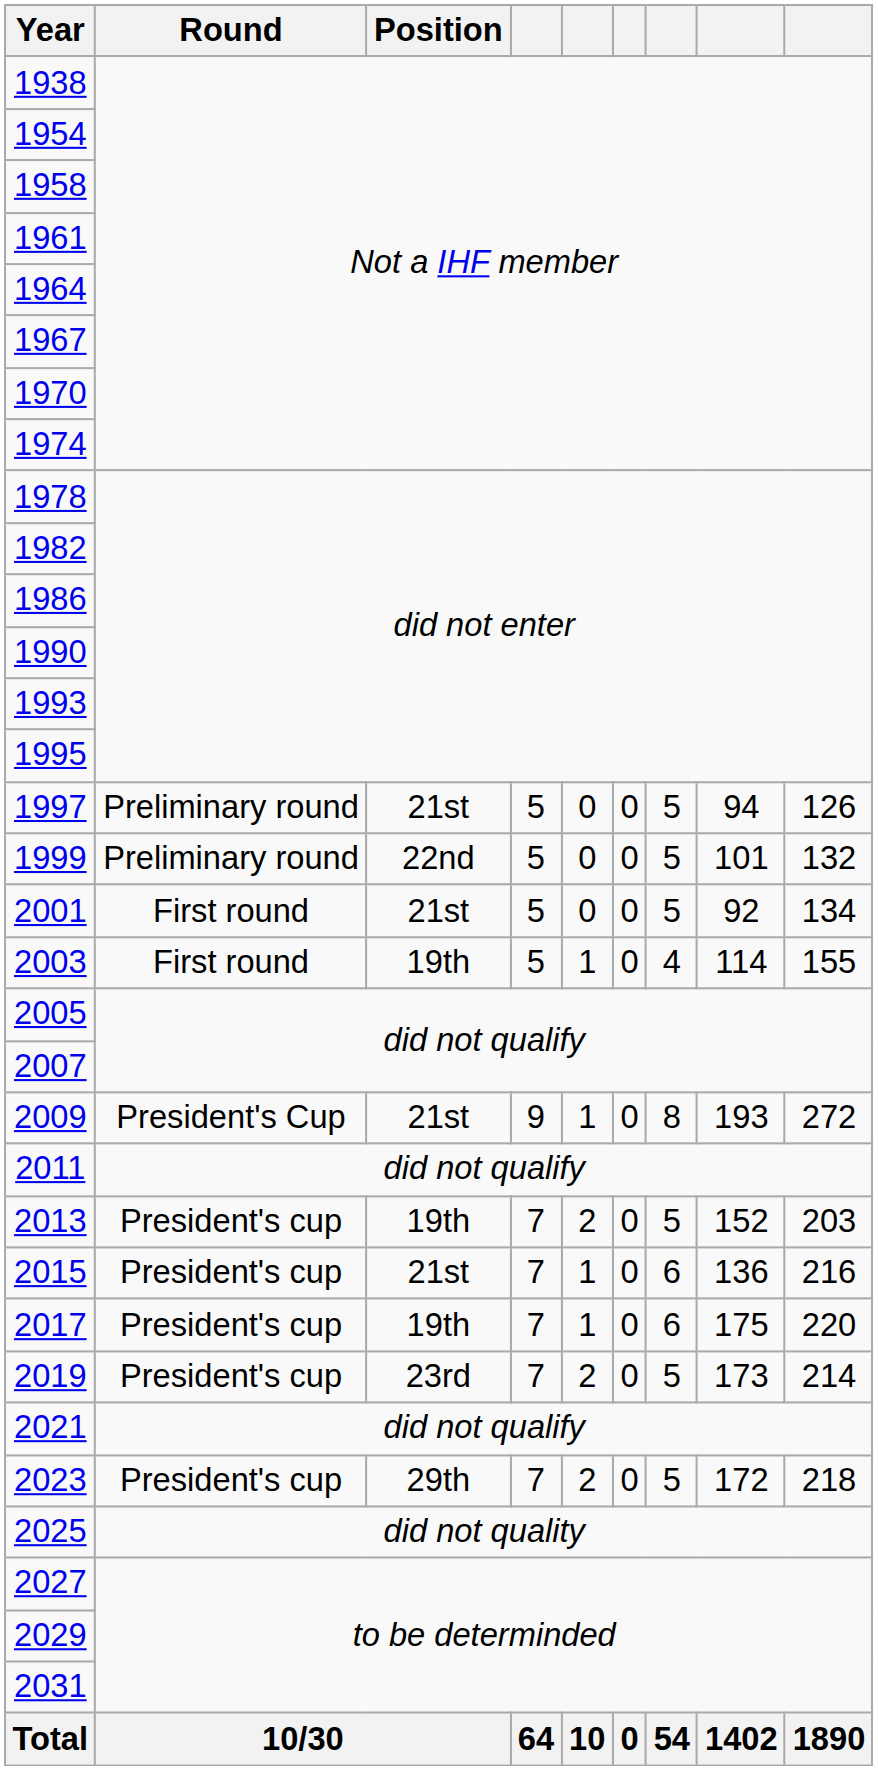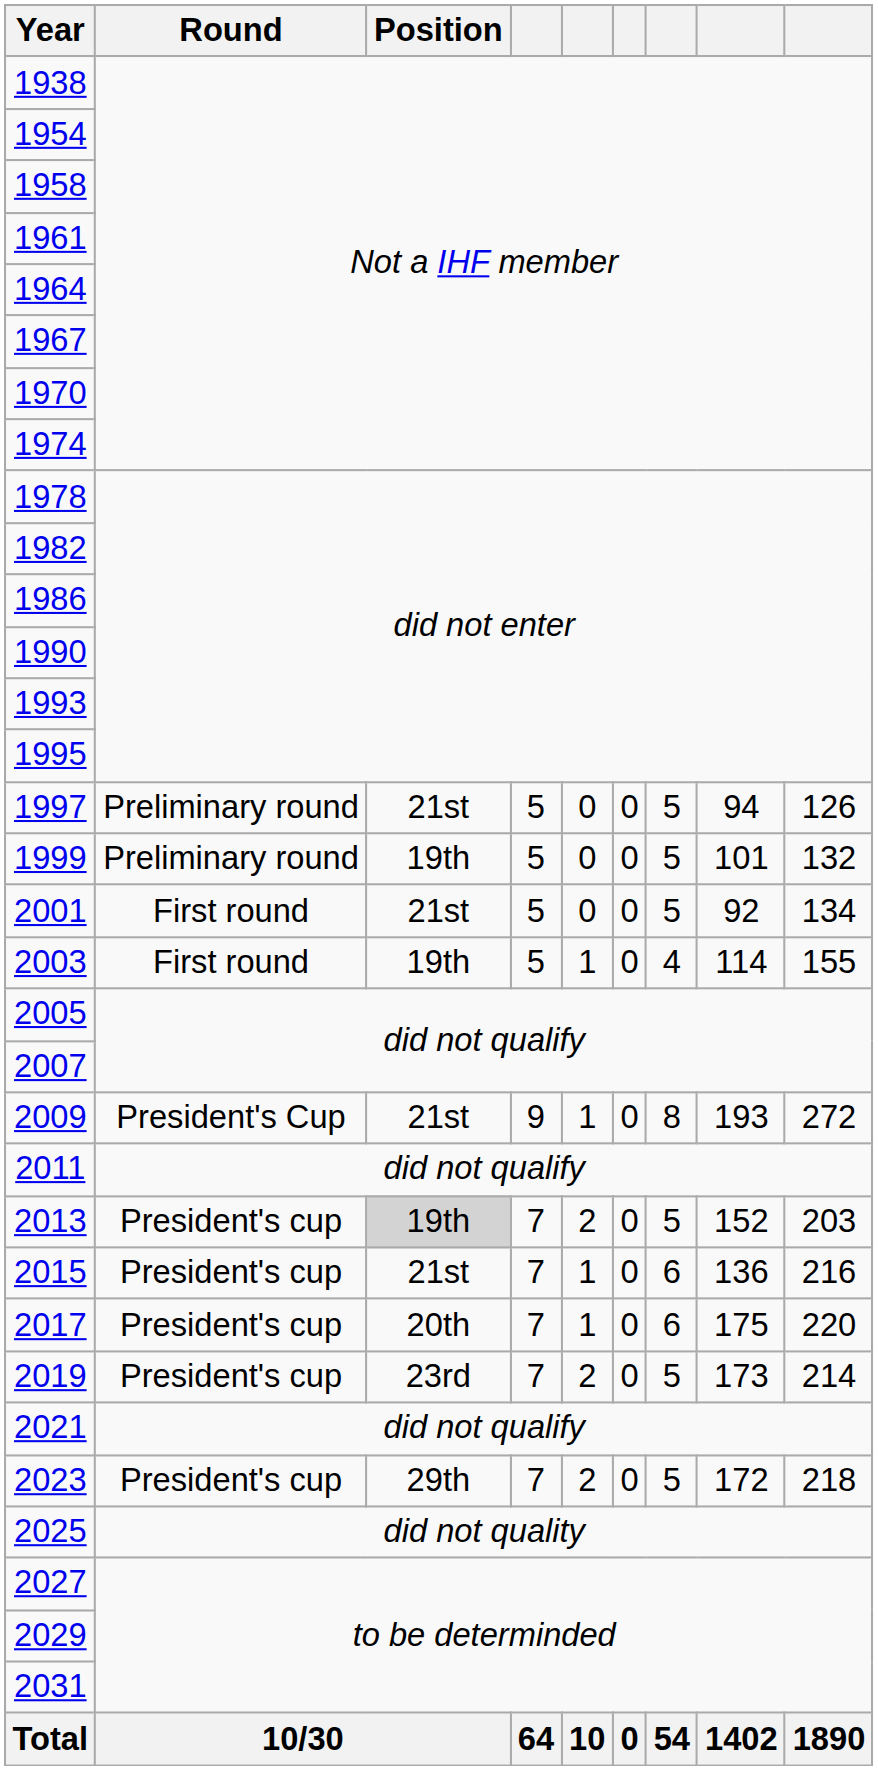1999 | Position: 22nd -> 19th
2013 | Position: no background -> lightgrey background
2017 | Position: 19th -> 20th
